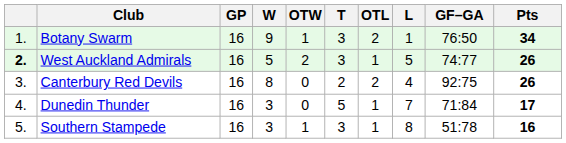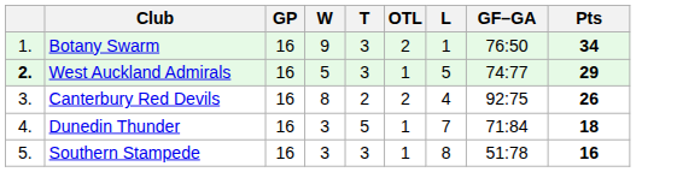- column: OTW | 1 | 2 | 0 | 0 | 1
West Auckland Admirals | Pts: 26 -> 29
Dunedin Thunder | Pts: 17 -> 18
